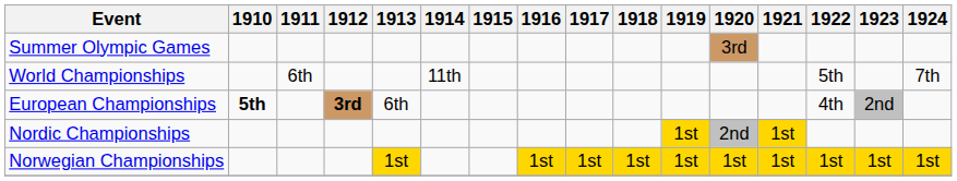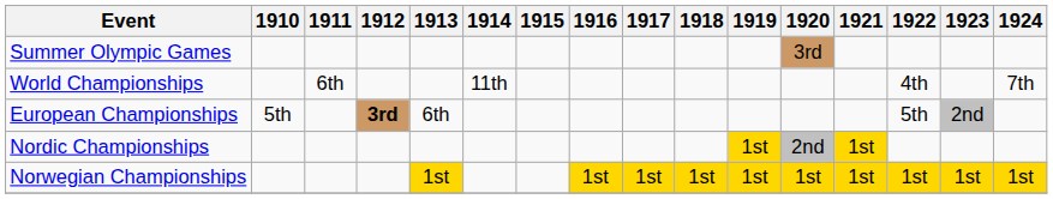World Championships | 1922: 5th -> 4th
European Championships | 1910: bold -> normal
European Championships | 1922: 4th -> 5th
